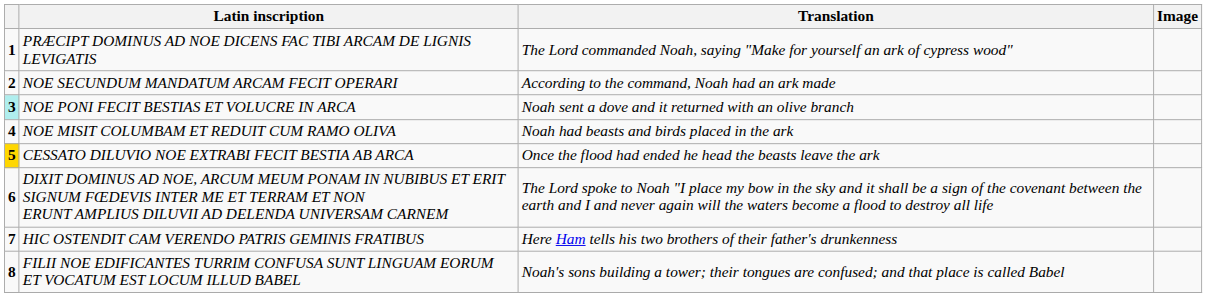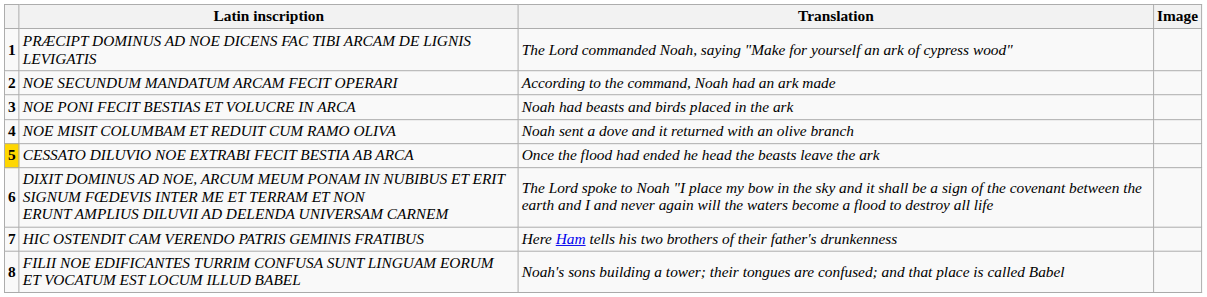NOE PONI FECIT BESTIAS ET VOLUCRE IN ARCA | column 1: paleturquoise background -> no background
NOE PONI FECIT BESTIAS ET VOLUCRE IN ARCA | Translation: Noah sent a dove and it returned with an olive branch -> Noah had beasts and birds placed in the ark
NOE MISIT COLUMBAM ET REDUIT CUM RAMO OLIVA | Translation: Noah had beasts and birds placed in the ark -> Noah sent a dove and it returned with an olive branch
